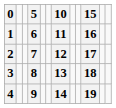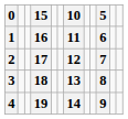columns swapped: 5 <-> 15
